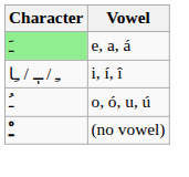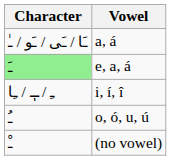+ row: ـَا / ـَى / ـَو / ـٰ | a, á
(no vowel) | Character: bold -> normal
